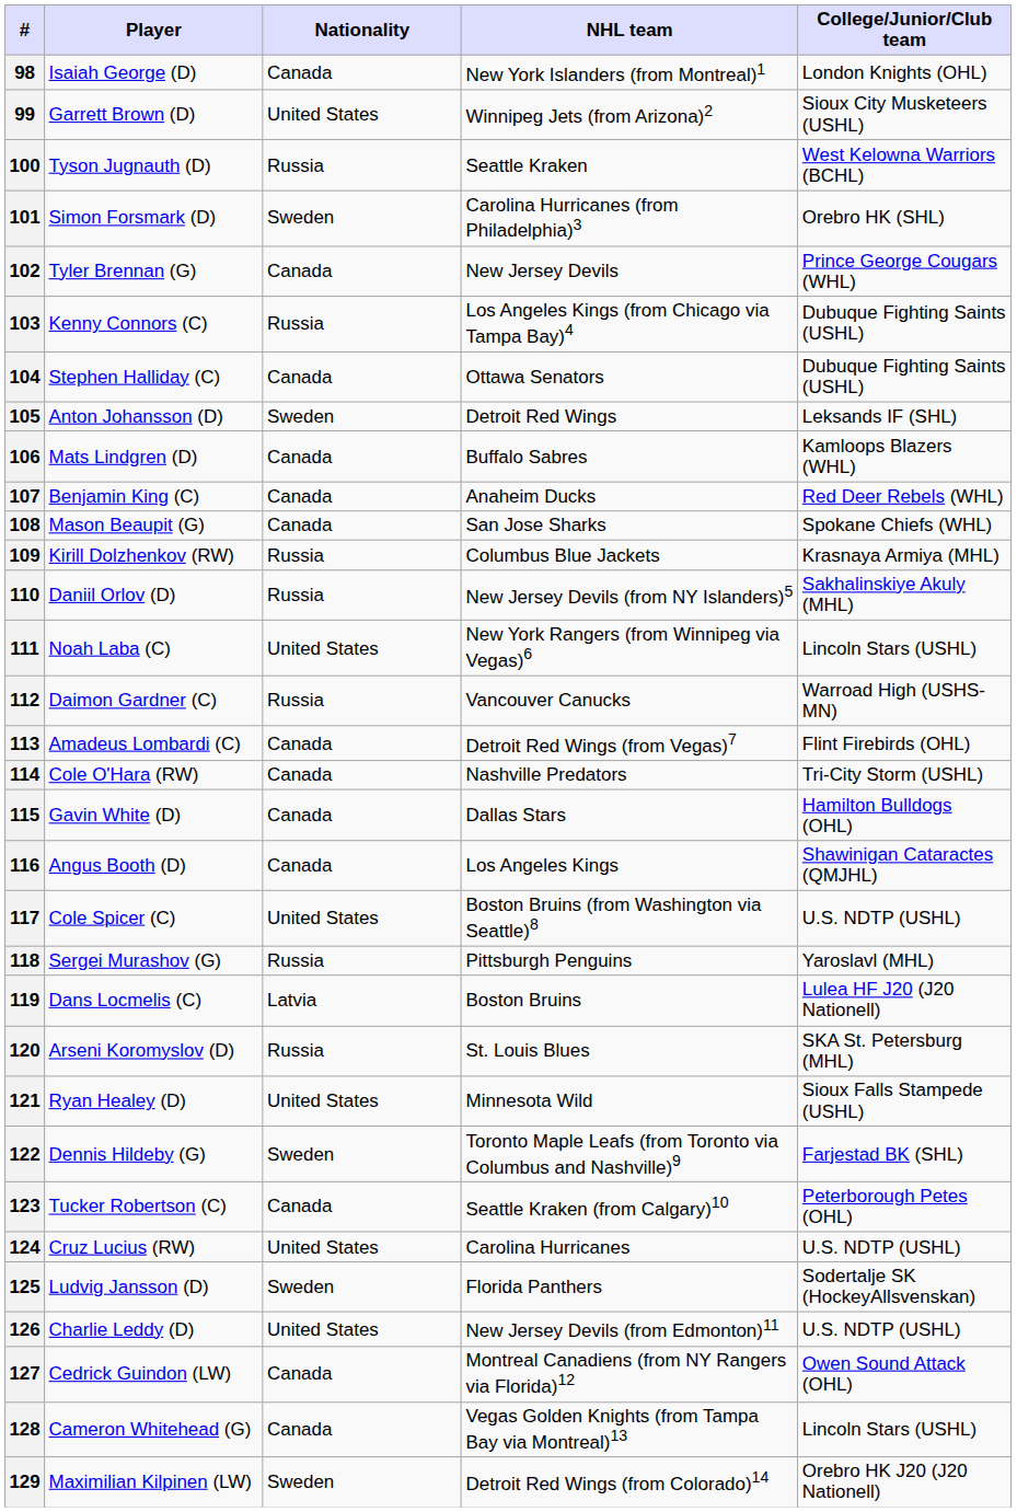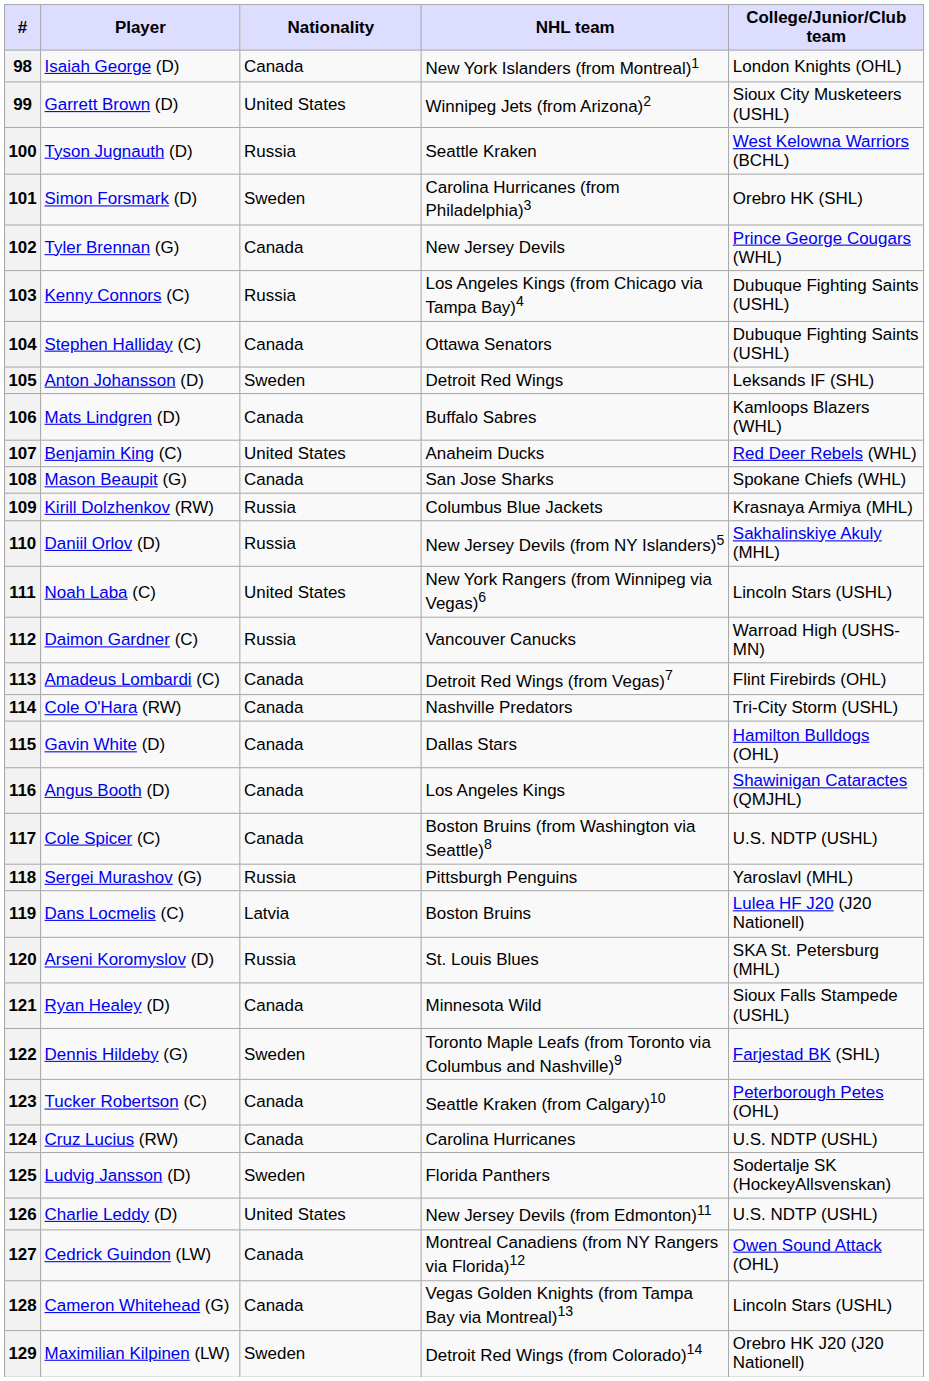107 | Nationality: Canada -> United States
117 | Nationality: United States -> Canada
121 | Nationality: United States -> Canada
124 | Nationality: United States -> Canada
